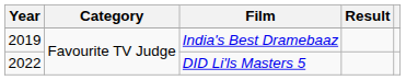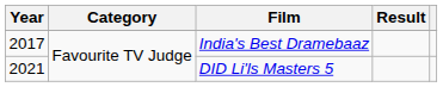India's Best Dramebaaz | Year: 2019 -> 2017
DID Li'ls Masters 5 | Year: 2022 -> 2021
